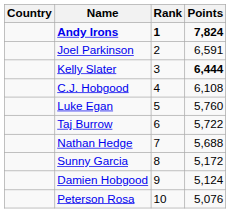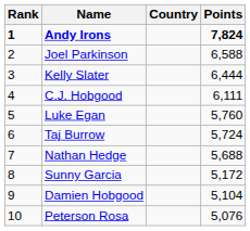columns swapped: Rank <-> Country
Joel Parkinson | Points: 6,591 -> 6,588
Kelly Slater | Points: bold -> normal
C.J. Hobgood | Points: 6,108 -> 6,111
Taj Burrow | Points: 5,722 -> 5,724
Damien Hobgood | Points: 5,124 -> 5,104
